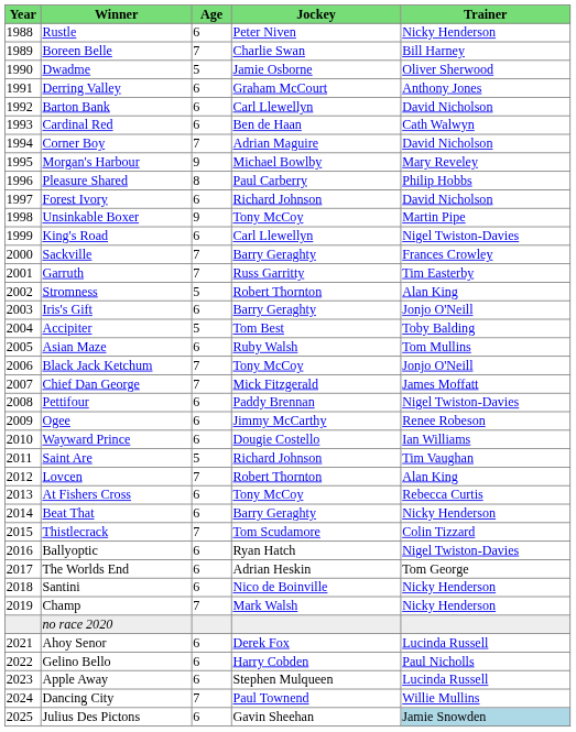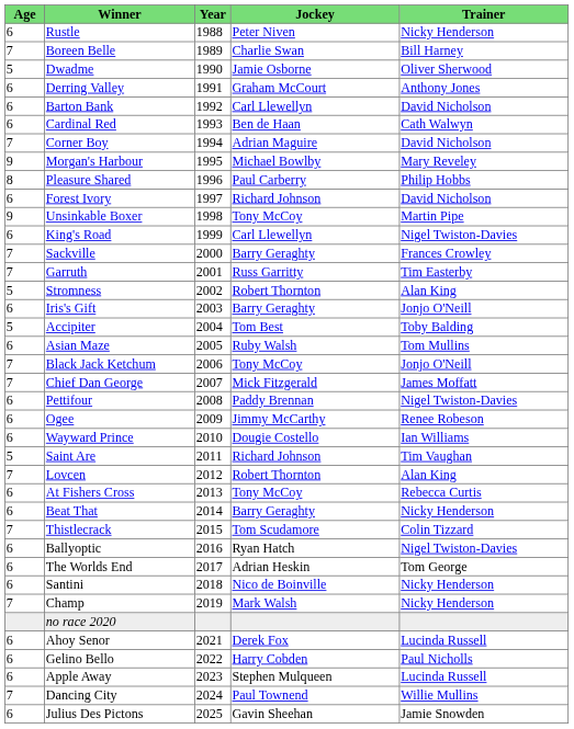columns swapped: Year <-> Age
Julius Des Pictons | Trainer: lightblue background -> no background
